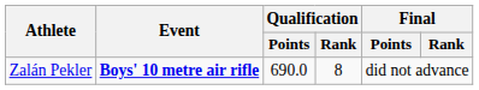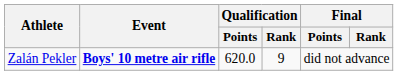Zalán Pekler | Qualification / Points: 690.0 -> 620.0
Zalán Pekler | Qualification / Rank: 8 -> 9
